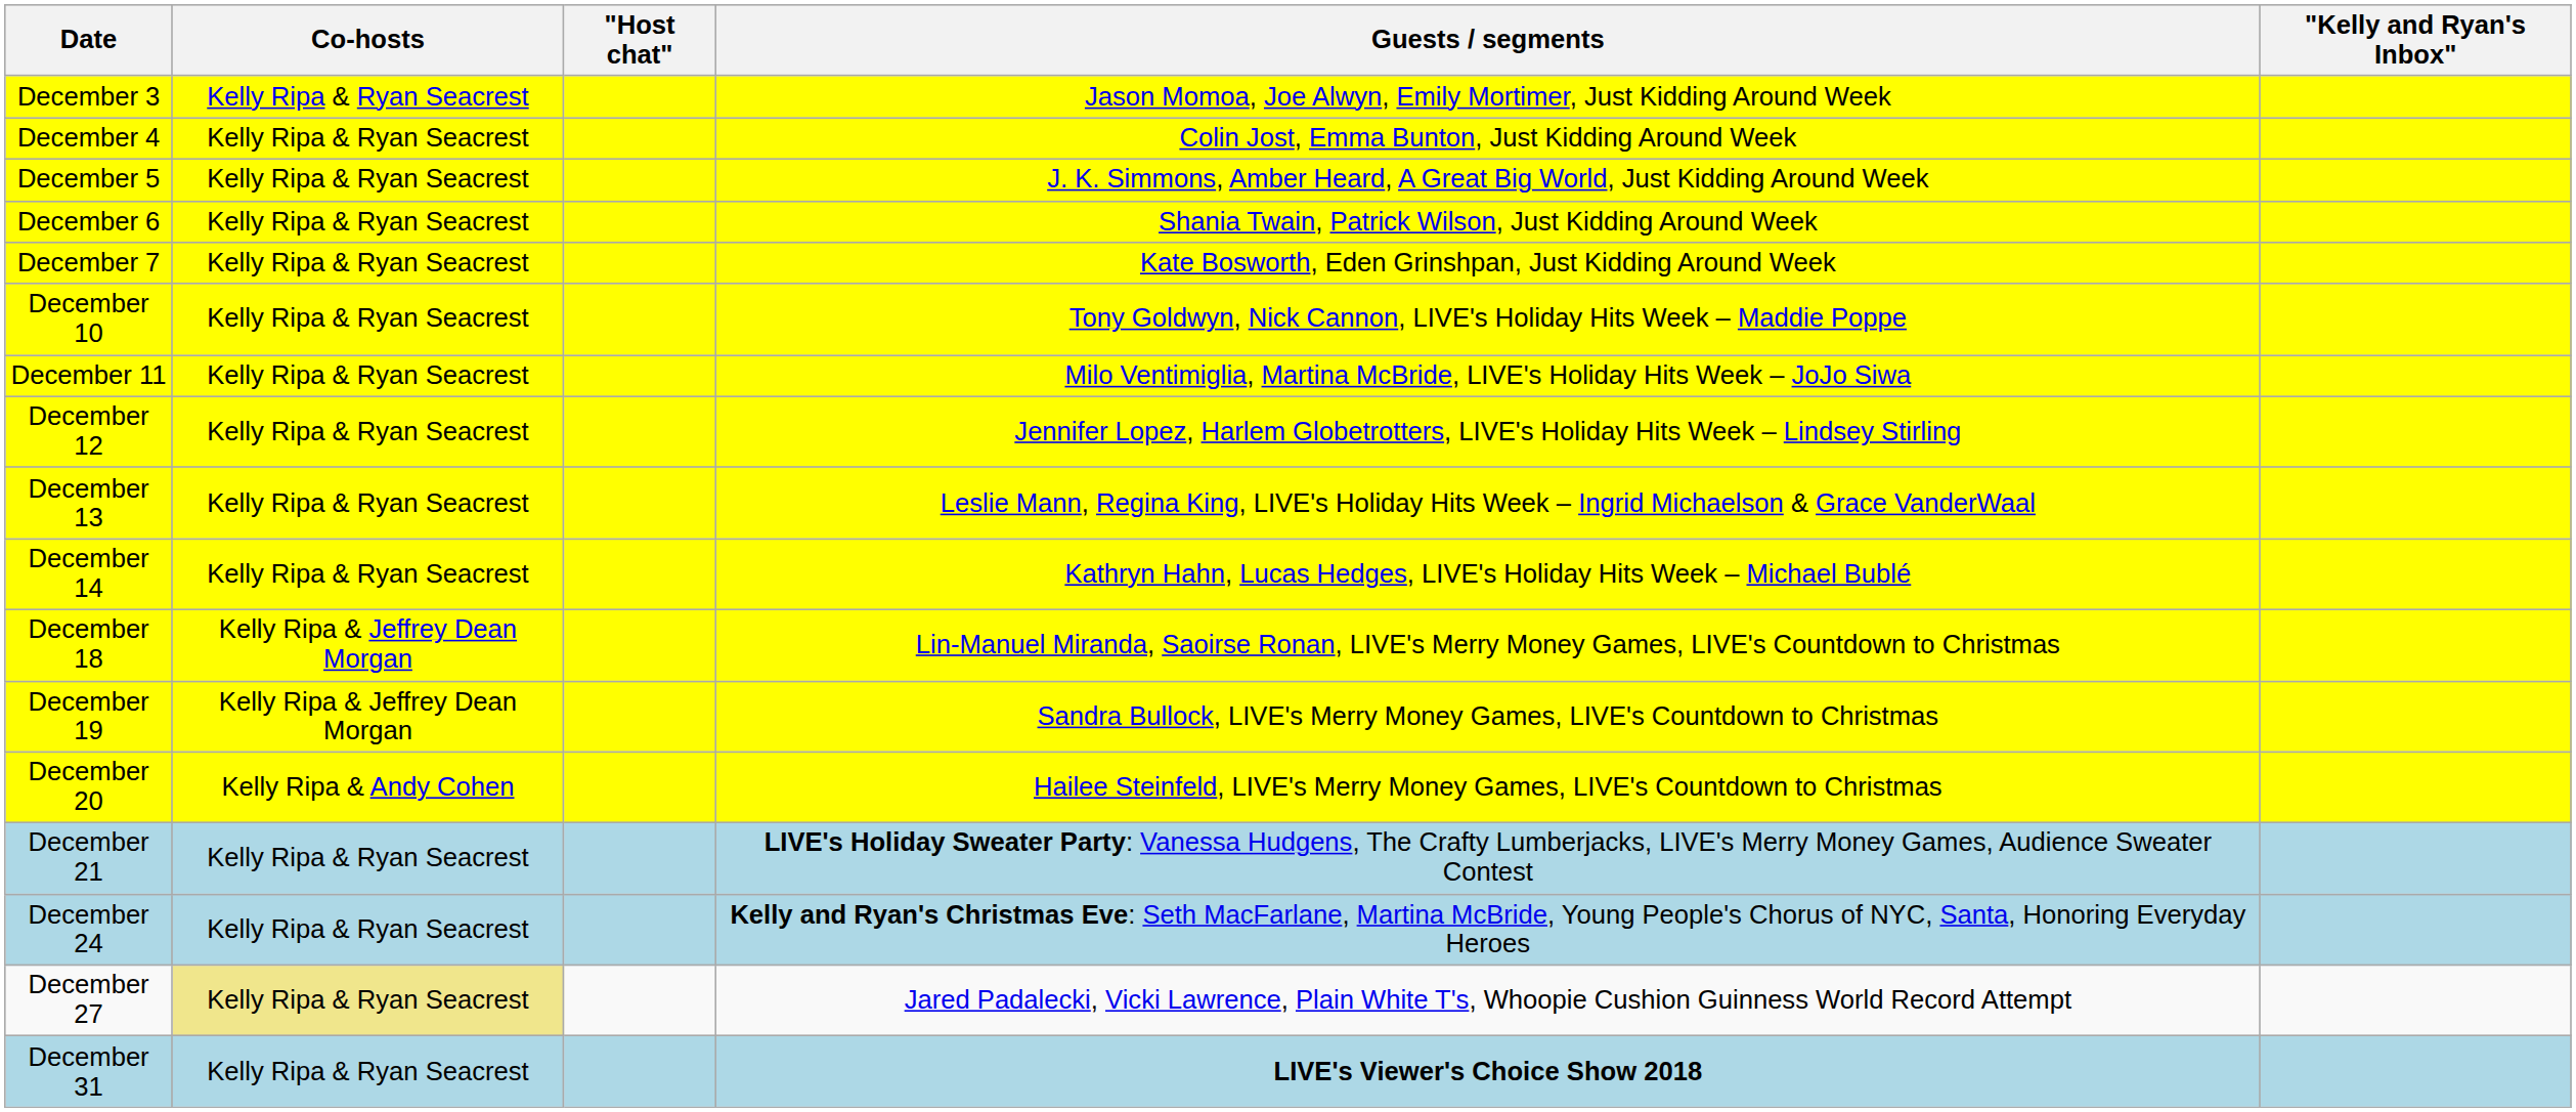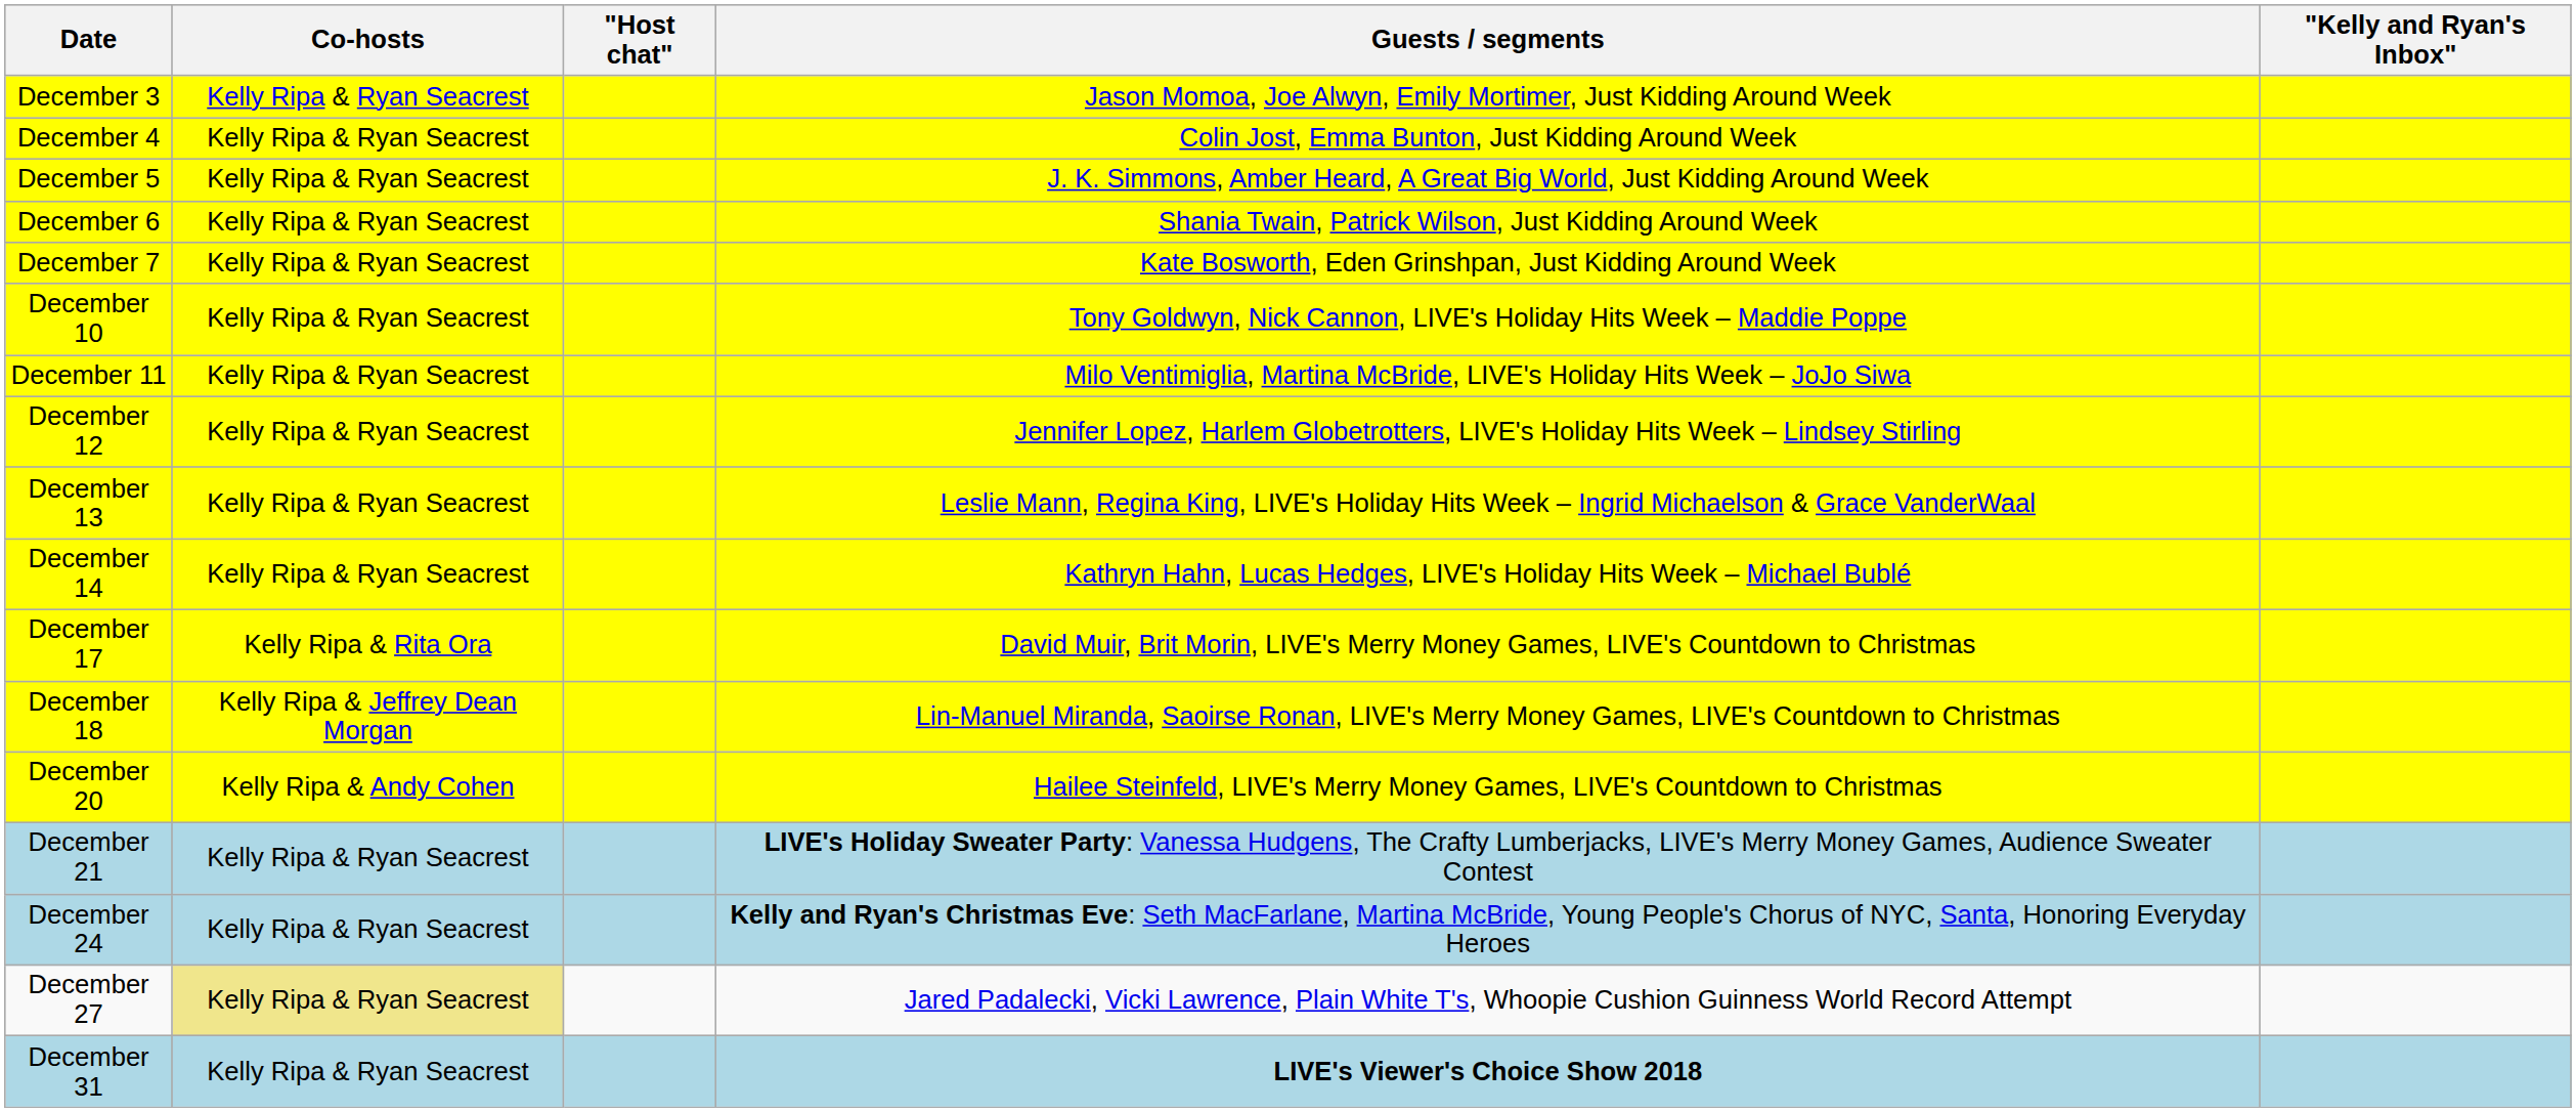+ row: December 17 | Kelly Ripa & Rita Ora | David Muir, Brit Morin, LIVE's Merry Money Games, LIVE's Countdown to Christmas
- row: December 19 | Kelly Ripa & Jeffrey Dean Morgan | Sandra Bullock, LIVE's Merry Money Games, LIVE's Countdown to Christmas
